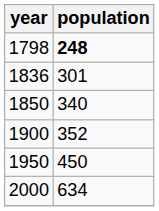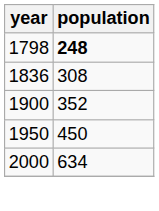1836 | population: 301 -> 308
- row: 1850 | 340
